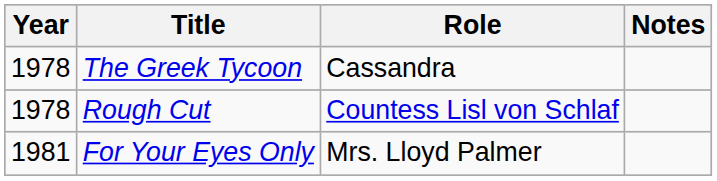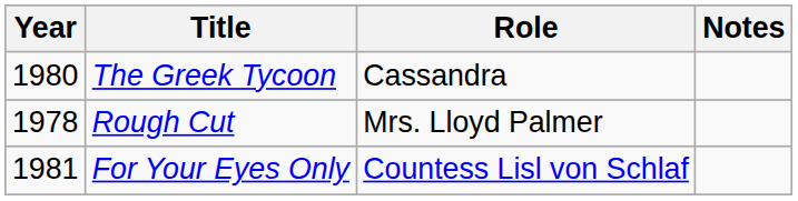The Greek Tycoon | Year: 1978 -> 1980
Rough Cut | Role: Countess Lisl von Schlaf -> Mrs. Lloyd Palmer
For Your Eyes Only | Role: Mrs. Lloyd Palmer -> Countess Lisl von Schlaf
